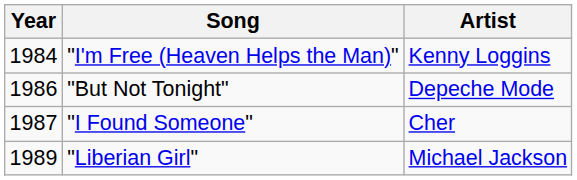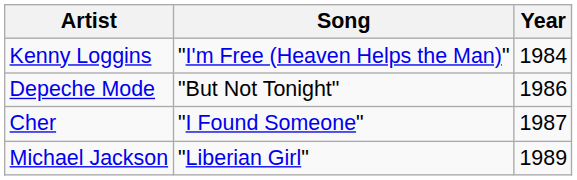columns swapped: Year <-> Artist
